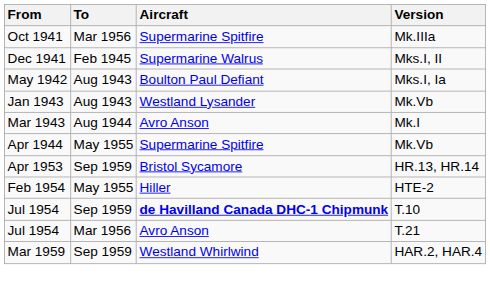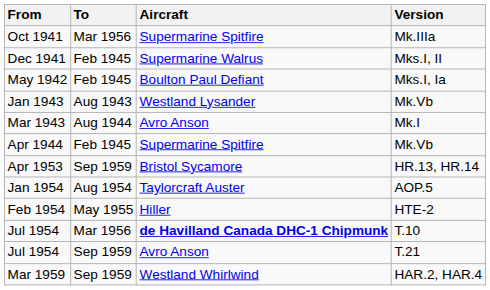May 1942 | To: Aug 1943 -> Feb 1945
Apr 1944 | To: May 1955 -> Feb 1945
+ row: Jan 1954 | Aug 1954 | Taylorcraft Auster | AOP.5
Jul 1954 / T.10 | To: Sep 1959 -> Mar 1956
Jul 1954 / T.21 | To: Mar 1956 -> Sep 1959
